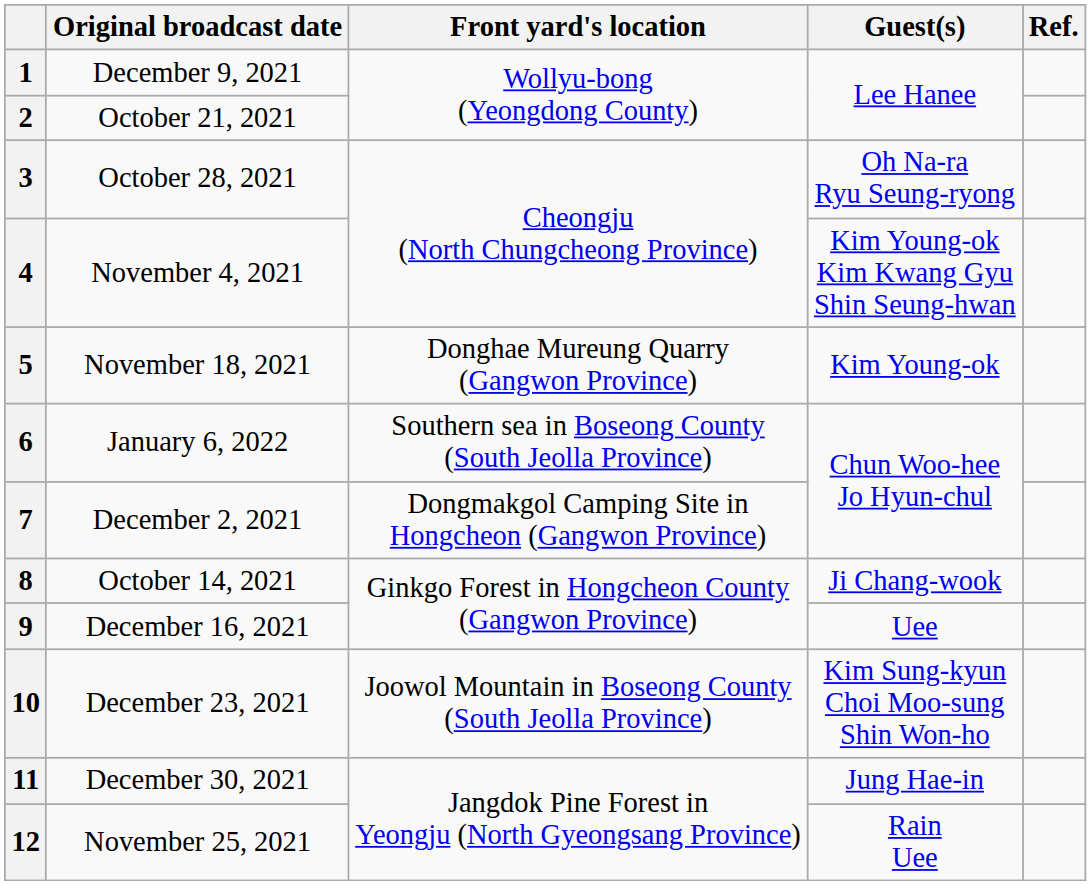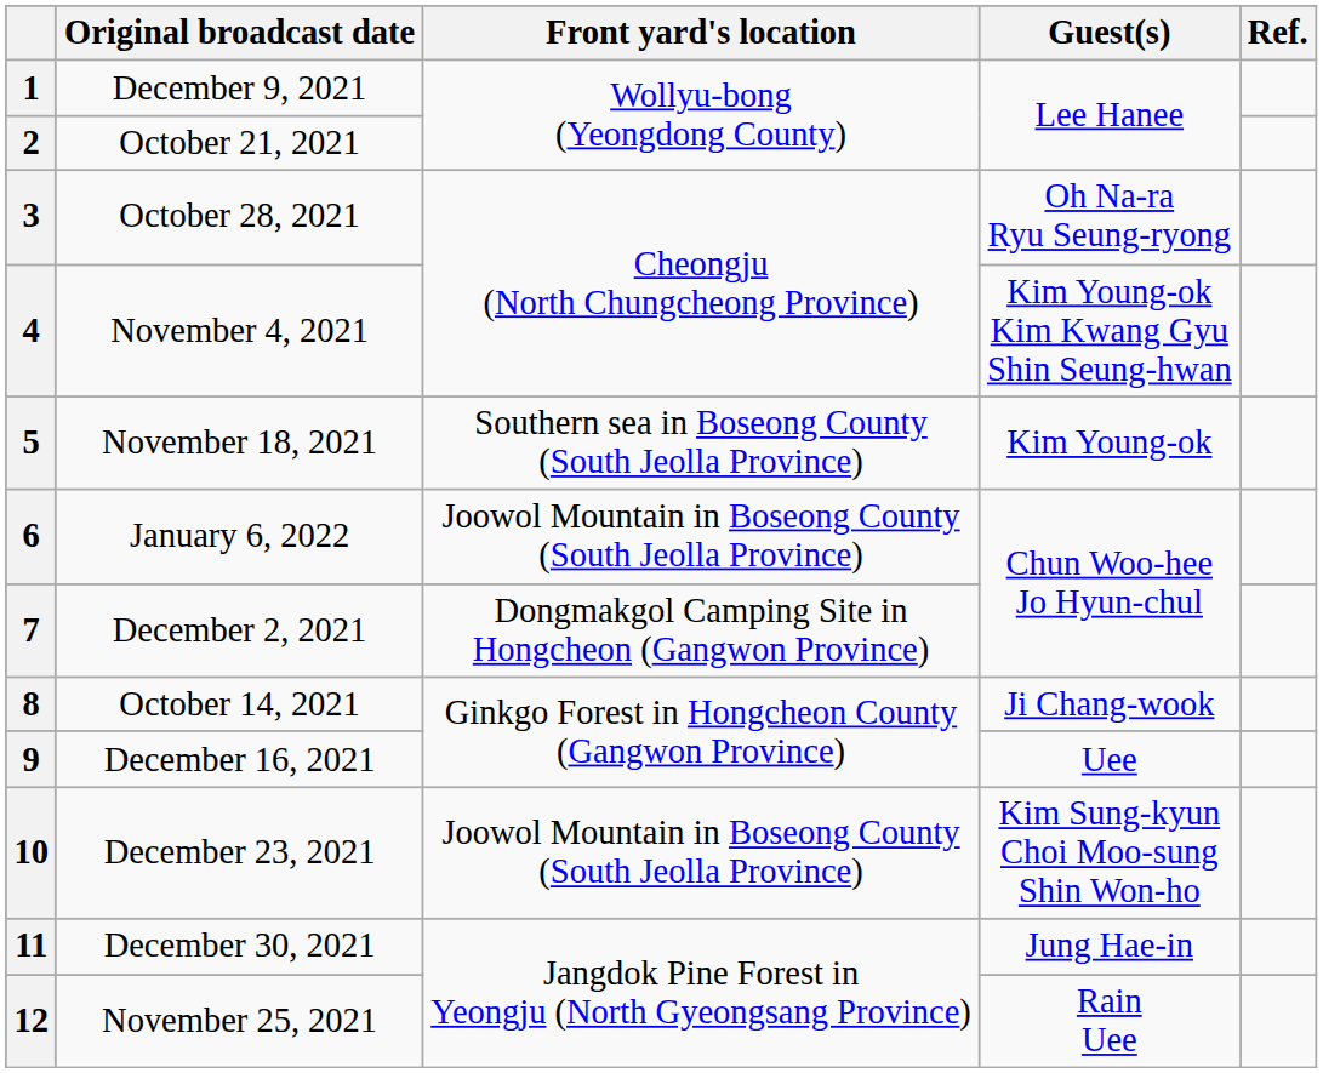5 | Front yard's location: Donghae Mureung Quarry (Gangwon Province) -> Southern sea in Boseong County (South Jeolla Province)
6 | Front yard's location: Southern sea in Boseong County (South Jeolla Province) -> Joowol Mountain in Boseong County (South Jeolla Province)
